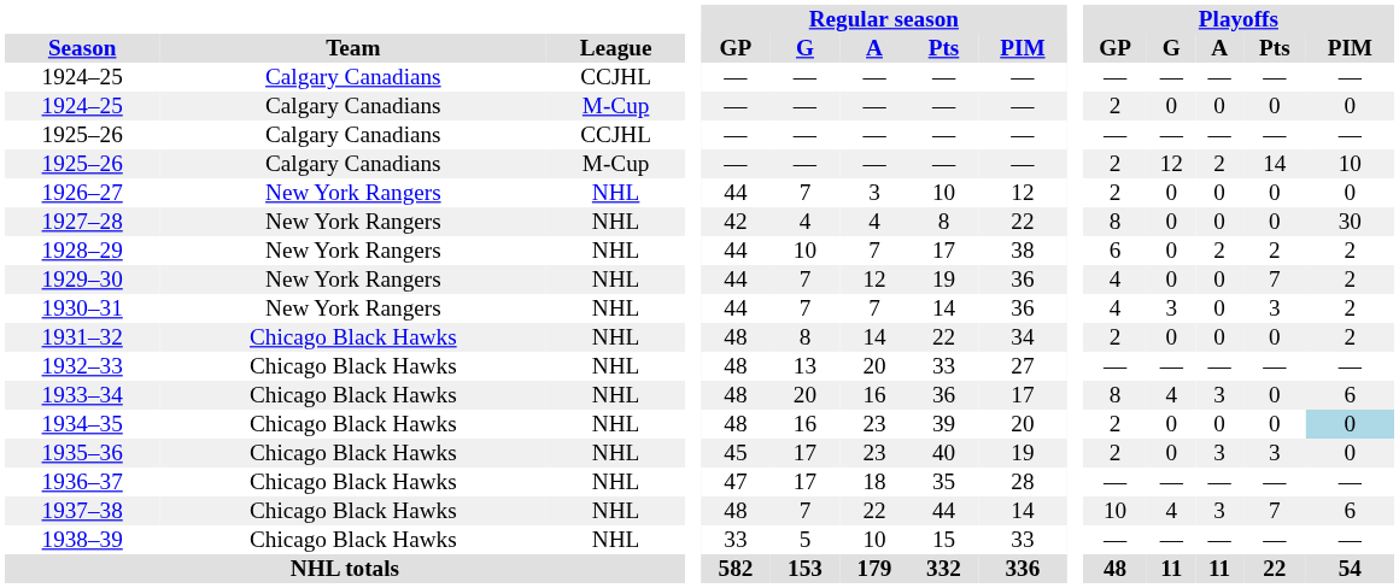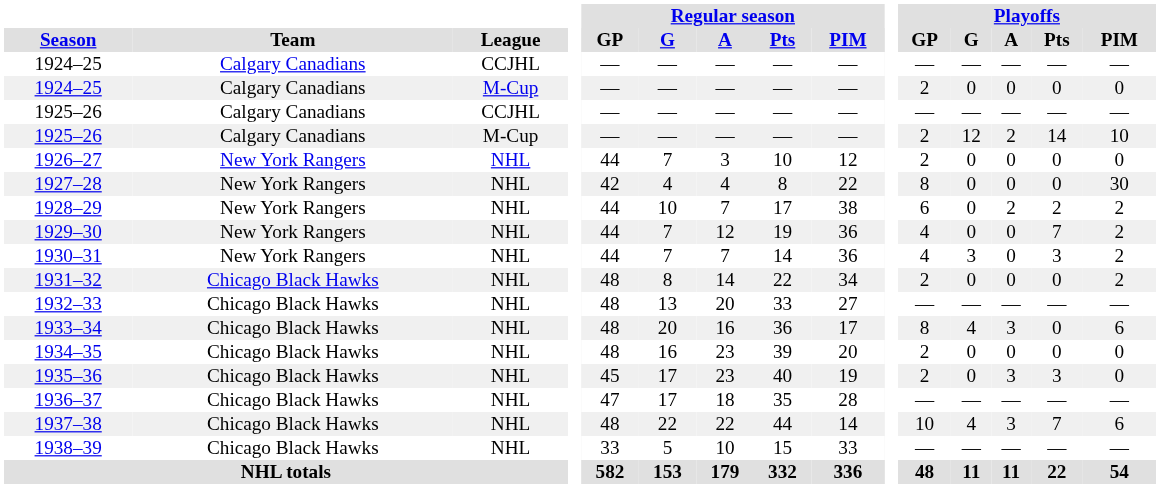1934–35 | Playoffs / PIM: lightblue background -> no background
1937–38 | Regular season / G: 7 -> 22
